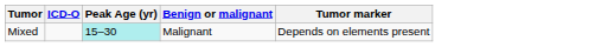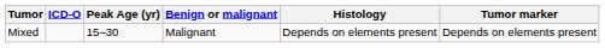+ column: Histology | Depends on elements present
Mixed | Peak Age (yr): paleturquoise background -> no background
